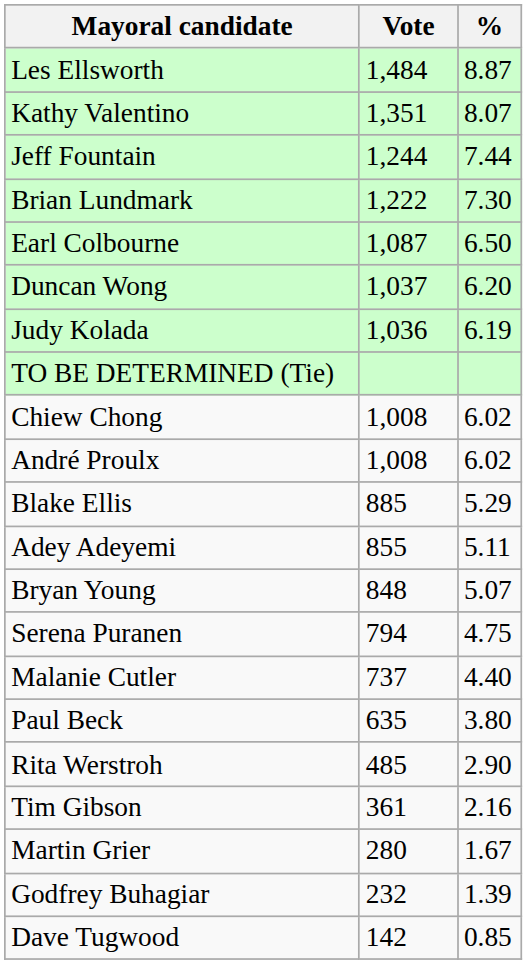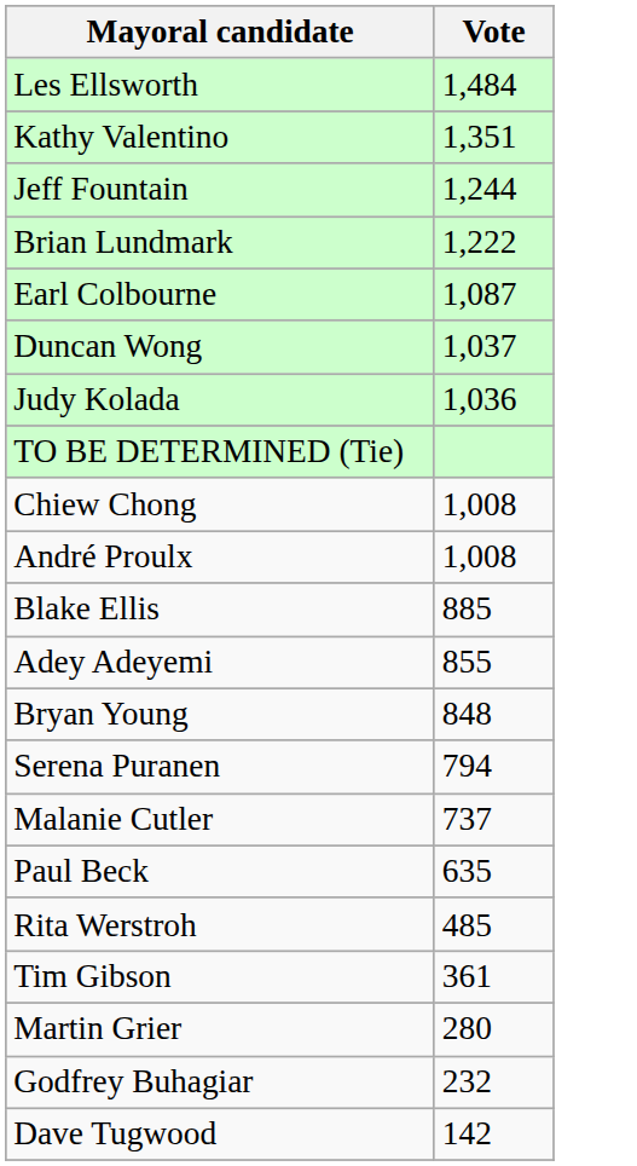- column: % | 8.87 | 8.07 | 7.44 | 7.30 | 6.50 | 6.20 | 6.19 | 6.02 | 6.02 | 5.29 | 5.11 | 5.07 | 4.75 | 4.40 | 3.80 | 2.90 | 2.16 | 1.67 | 1.39 | 0.85
